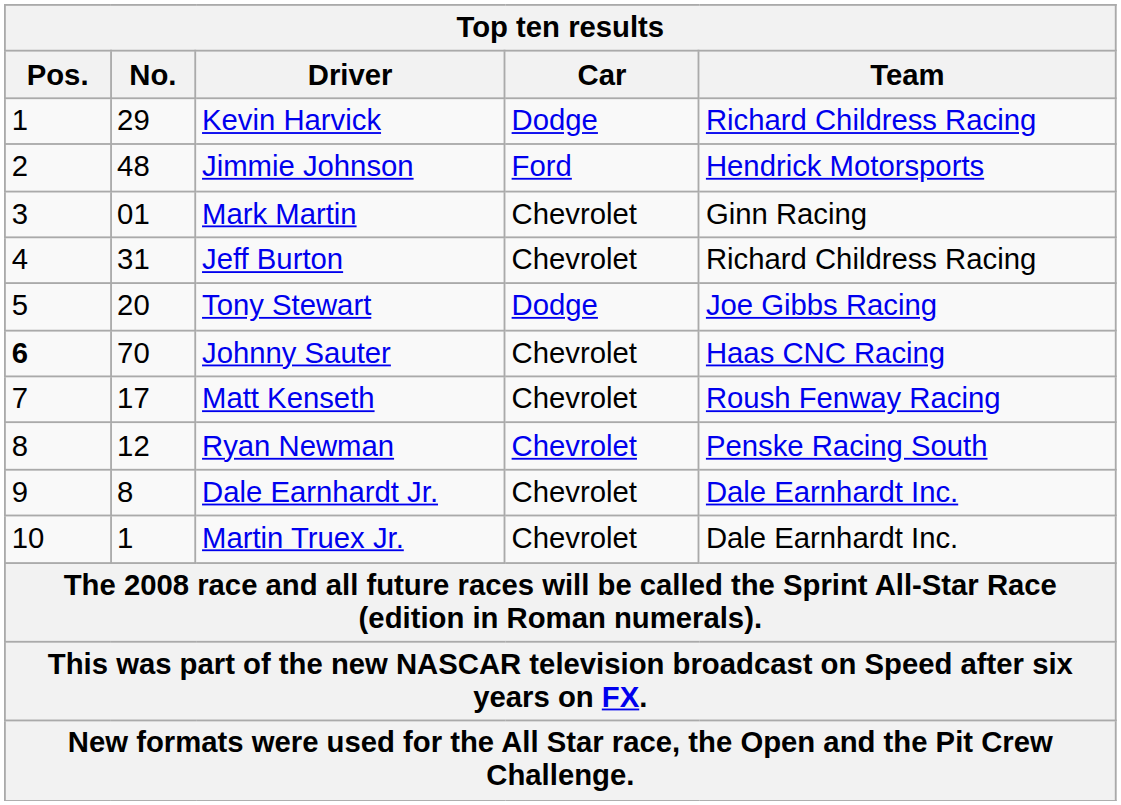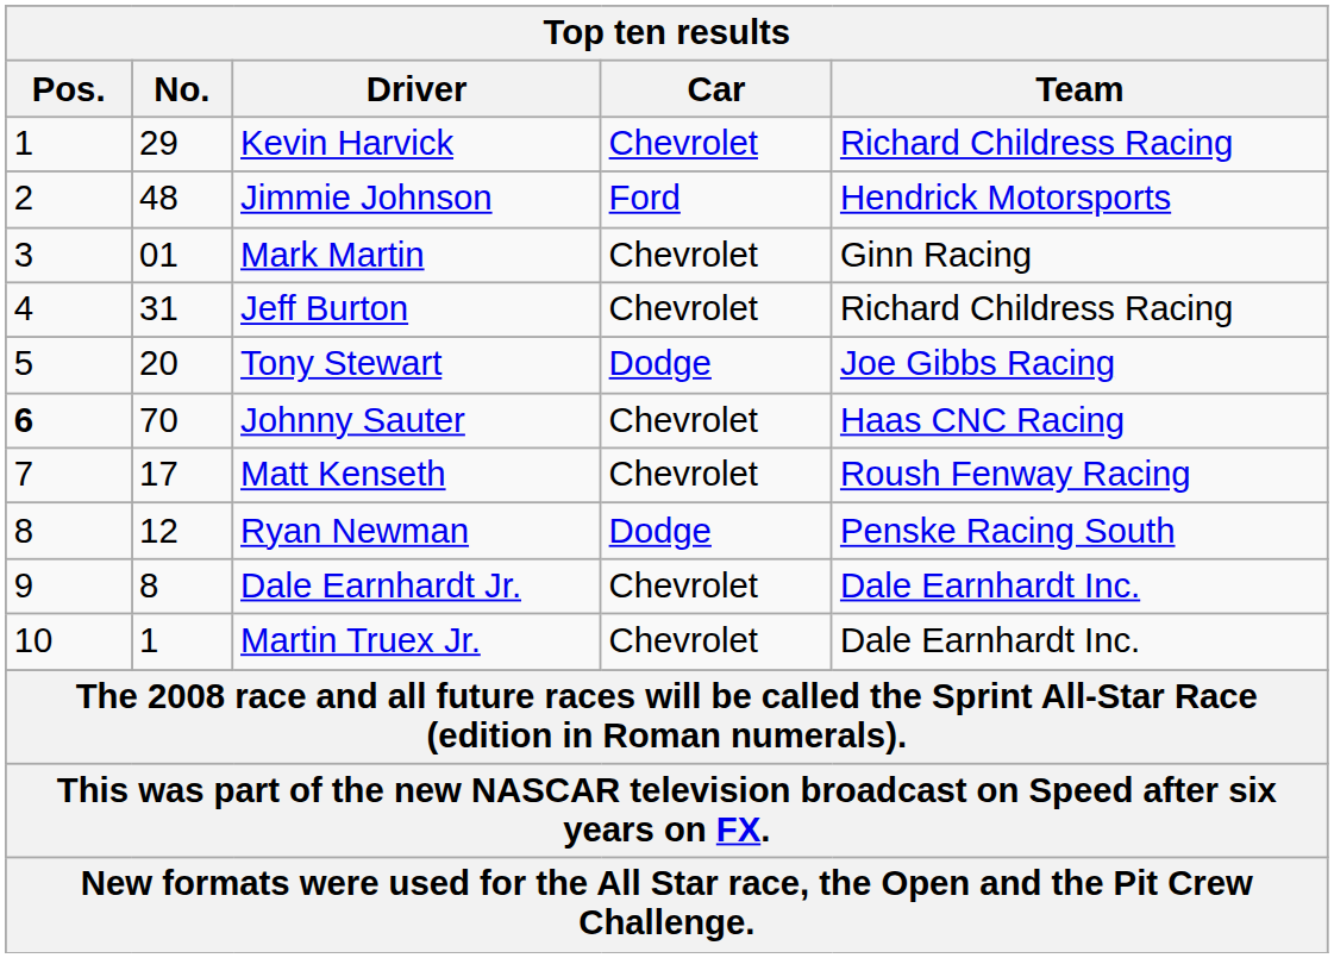Kevin Harvick | Car: Dodge -> Chevrolet
Ryan Newman | Car: Chevrolet -> Dodge
